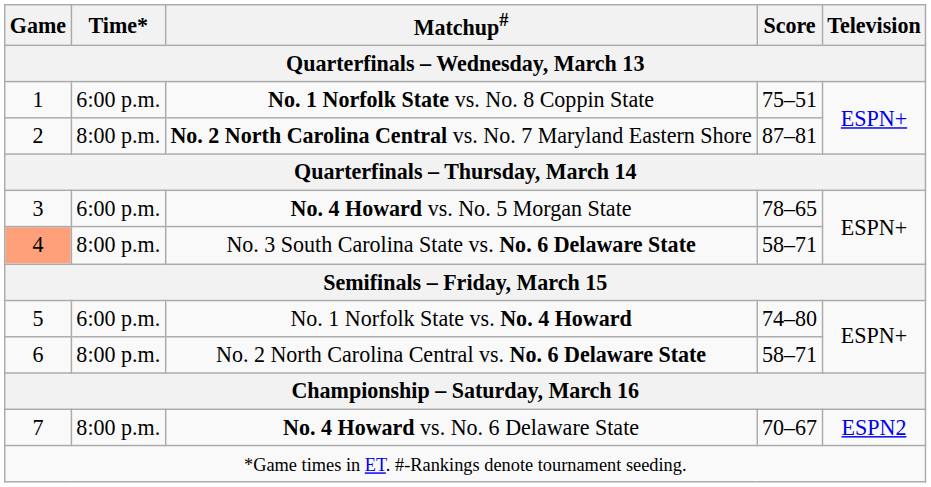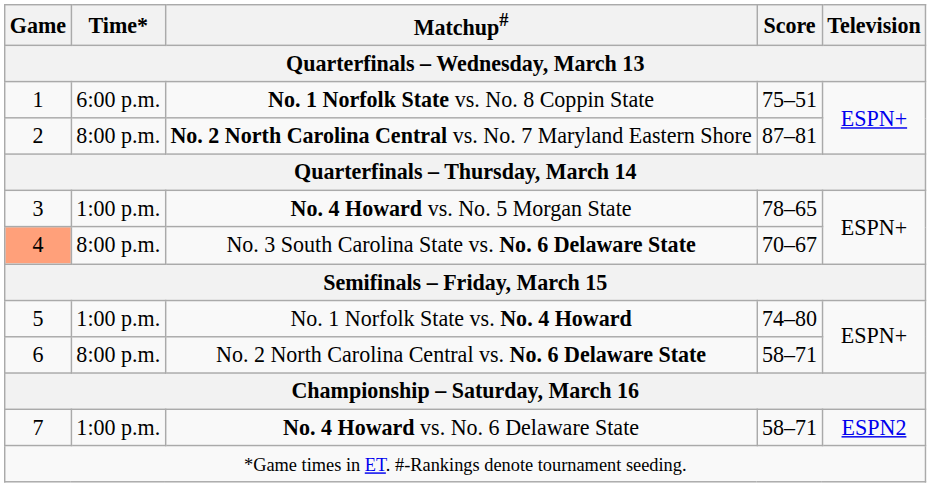No. 4 Howard vs. No. 5 Morgan State | Time*: 6:00 p.m. -> 1:00 p.m.
No. 3 South Carolina State vs. No. 6 Delaware State | Score: 58–71 -> 70–67
No. 1 Norfolk State vs. No. 4 Howard | Time*: 6:00 p.m. -> 1:00 p.m.
No. 4 Howard vs. No. 6 Delaware State | Time*: 8:00 p.m. -> 1:00 p.m.
No. 4 Howard vs. No. 6 Delaware State | Score: 70–67 -> 58–71
